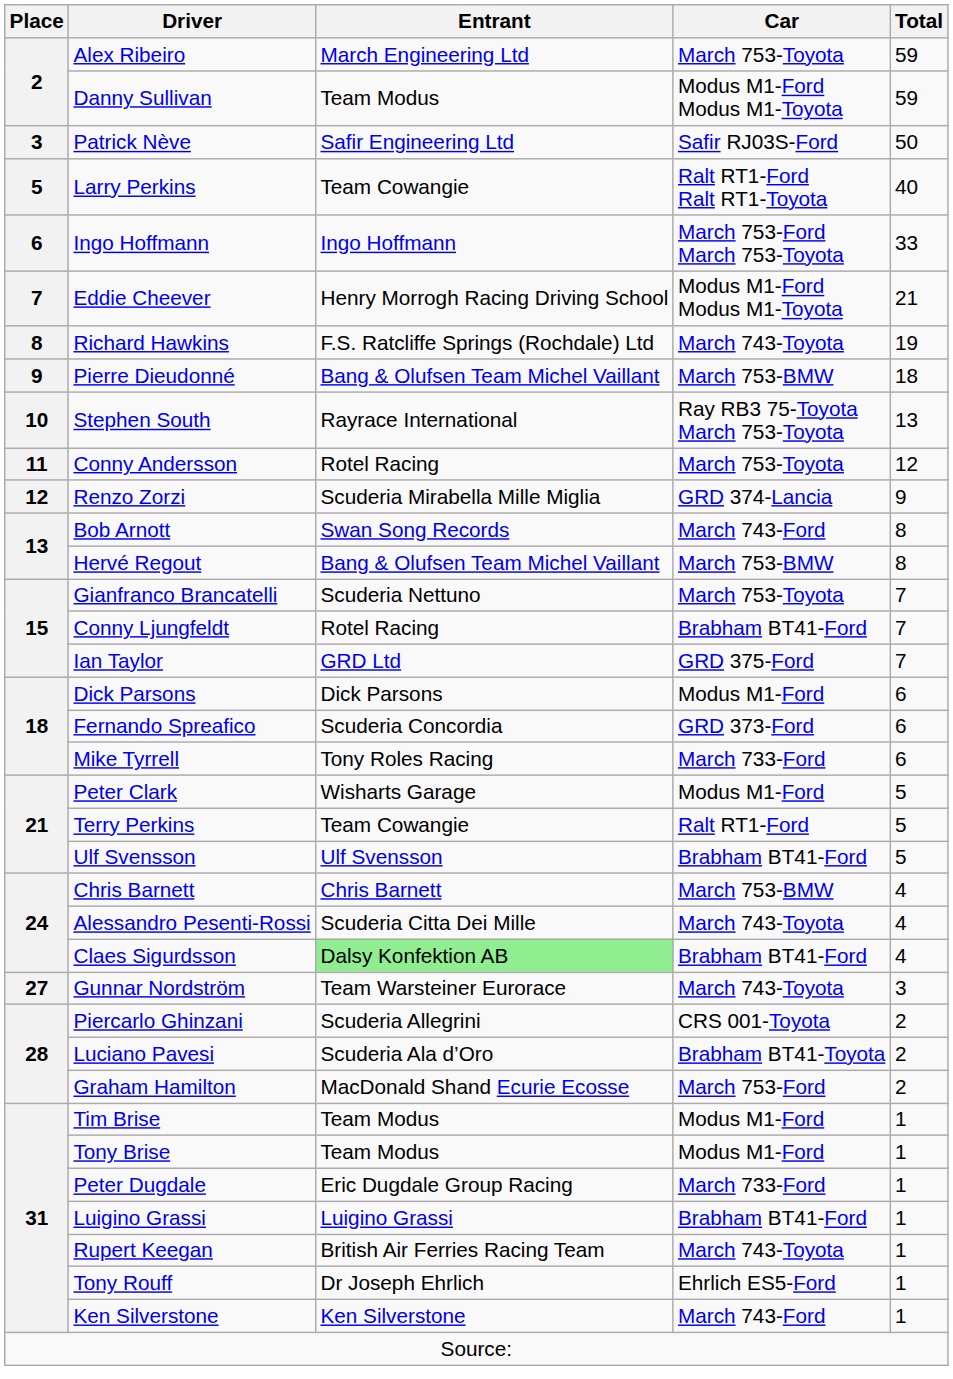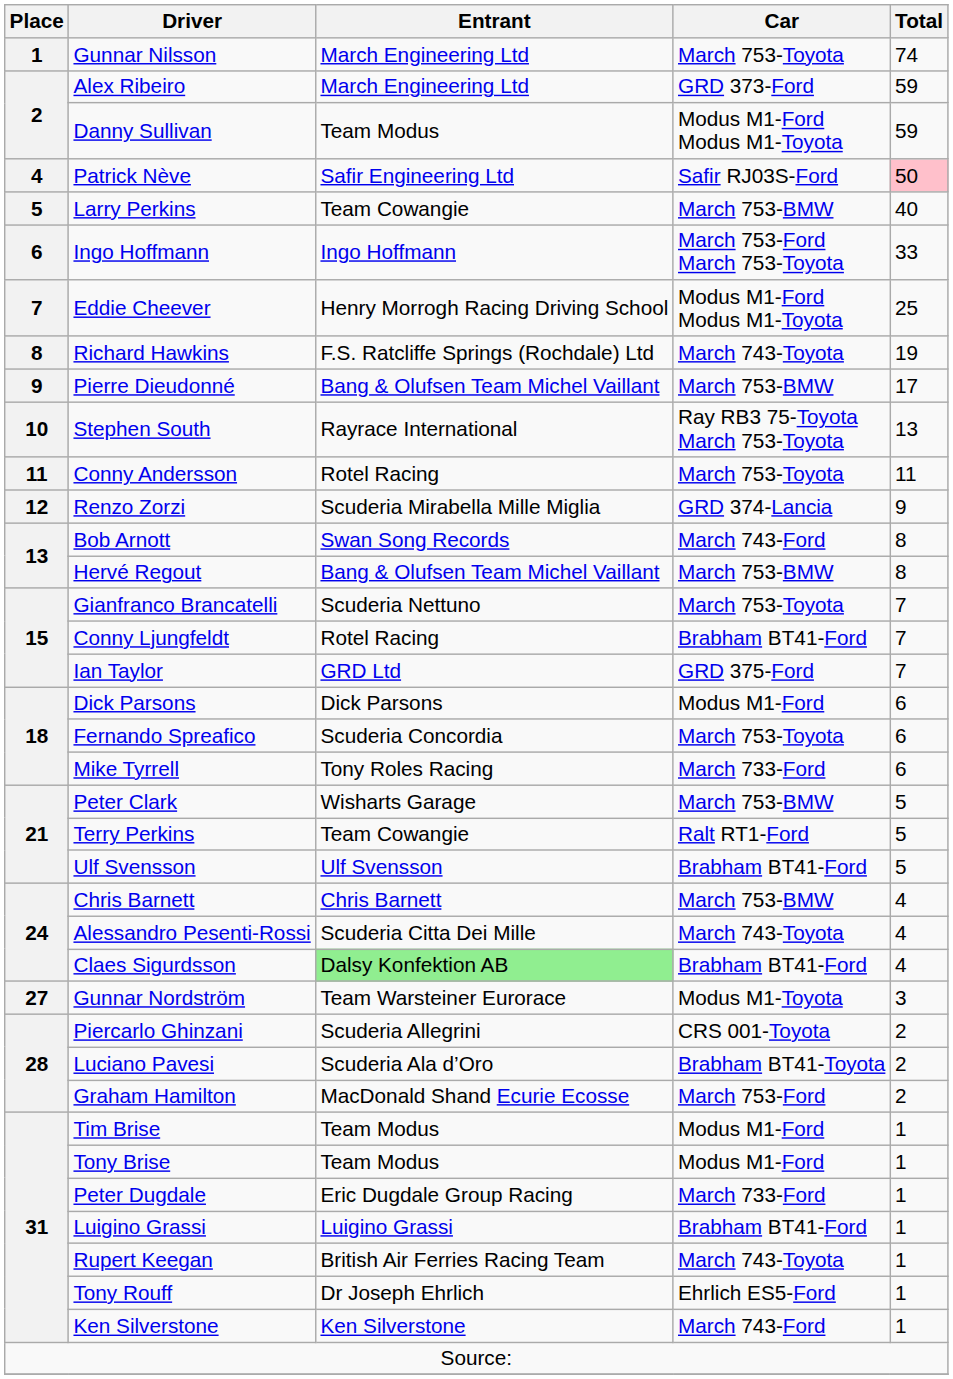+ row: 1 | Gunnar Nilsson | March Engineering Ltd | March 753-Toyota | 74
Alex Ribeiro | Car: March 753-Toyota -> GRD 373-Ford
Patrick Nève | Place: 3 -> 4
Patrick Nève | Total: no background -> pink background
Larry Perkins | Car: Ralt RT1-Ford Ralt RT1-Toyota -> March 753-BMW
Eddie Cheever | Total: 21 -> 25
Pierre Dieudonné | Total: 18 -> 17
Conny Andersson | Total: 12 -> 11
Fernando Spreafico | Car: GRD 373-Ford -> March 753-Toyota
Peter Clark | Car: Modus M1-Ford -> March 753-BMW
Gunnar Nordström | Car: March 743-Toyota -> Modus M1-Toyota
